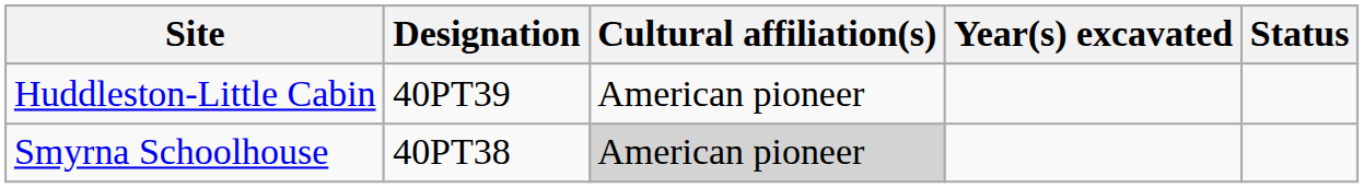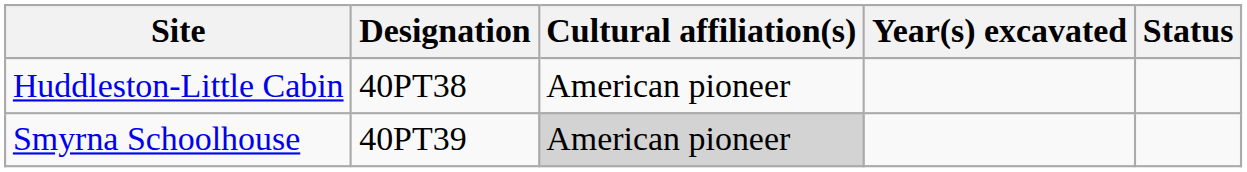Huddleston-Little Cabin | Designation: 40PT39 -> 40PT38
Smyrna Schoolhouse | Designation: 40PT38 -> 40PT39
